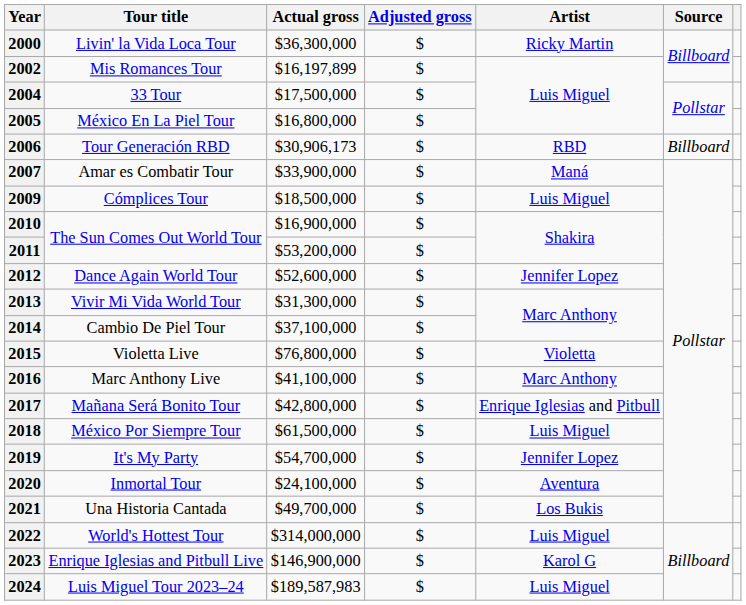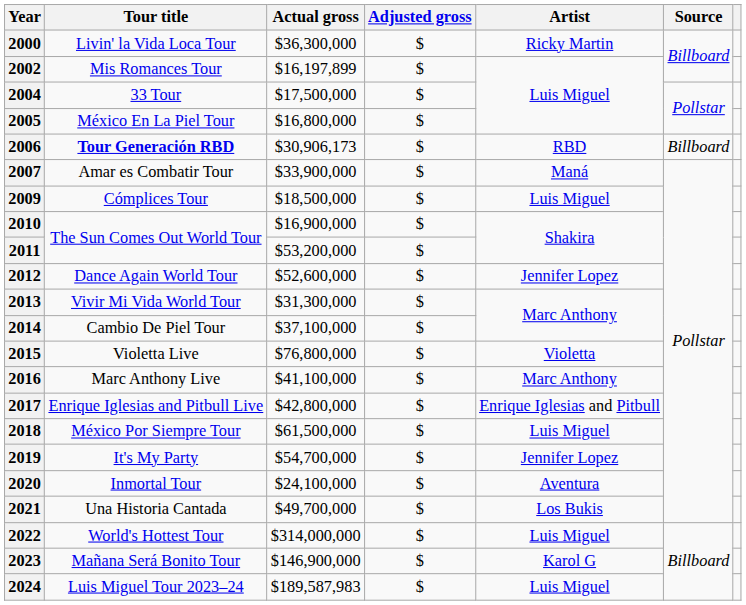2006 | Tour title: normal -> bold
2017 | Tour title: Mañana Será Bonito Tour -> Enrique Iglesias and Pitbull Live
2023 | Tour title: Enrique Iglesias and Pitbull Live -> Mañana Será Bonito Tour
